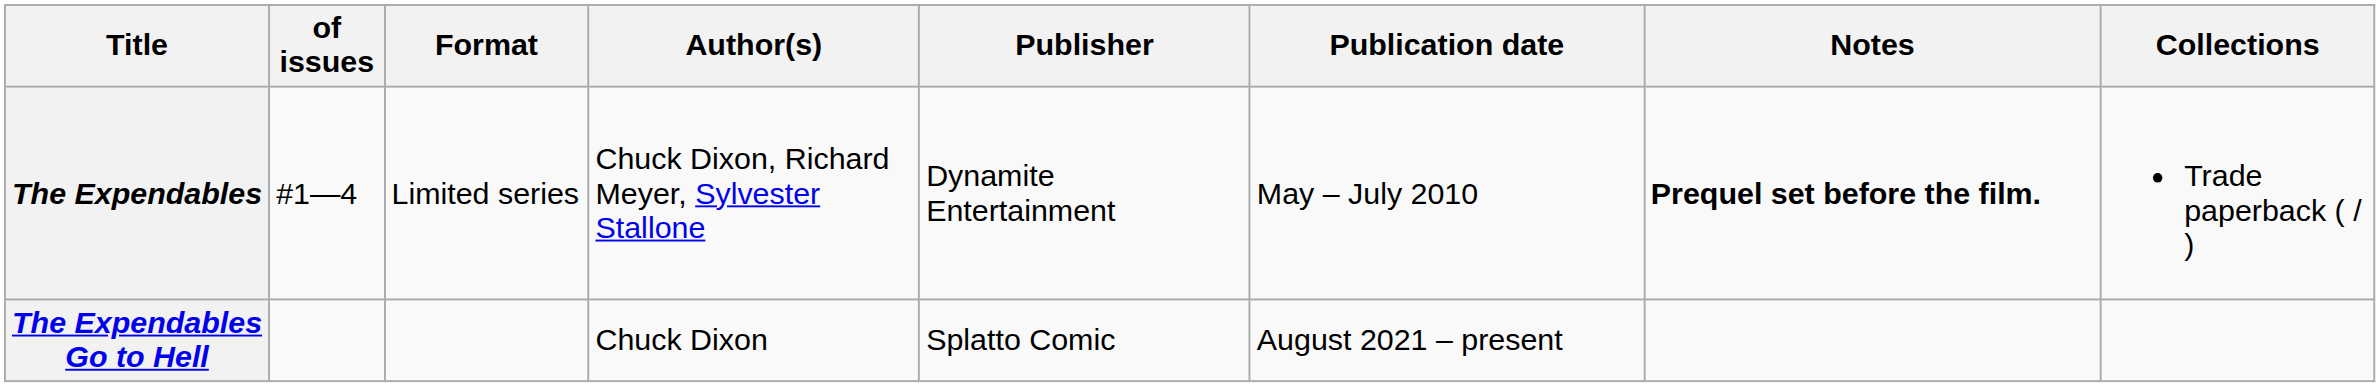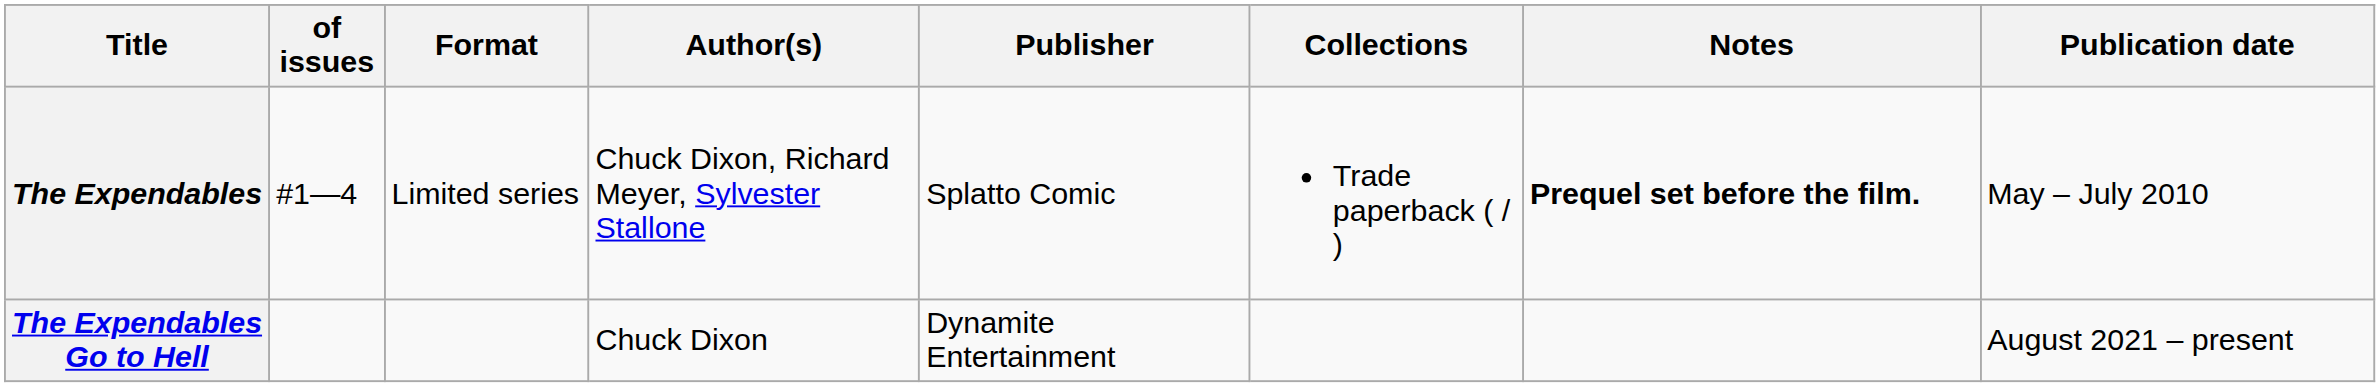columns swapped: Publication date <-> Collections
The Expendables | Publisher: Dynamite Entertainment -> Splatto Comic
The Expendables Go to Hell | Publisher: Splatto Comic -> Dynamite Entertainment
